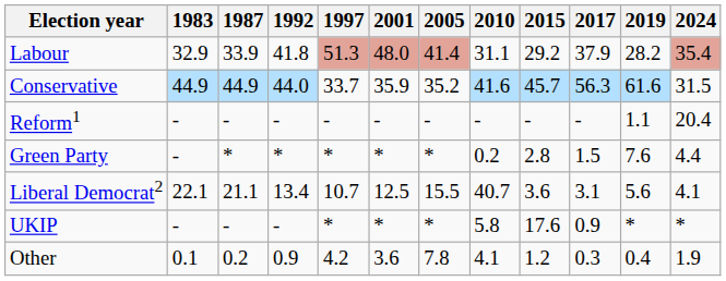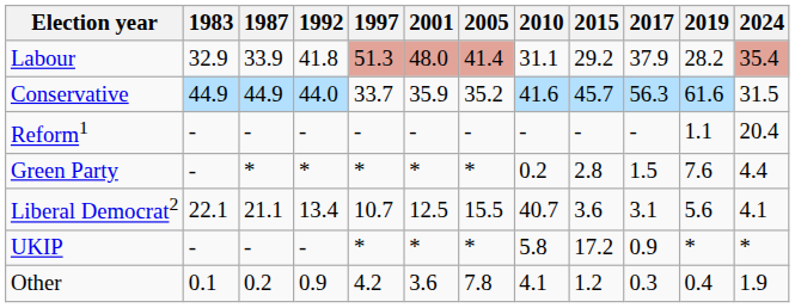UKIP | 2015: 17.6 -> 17.2
